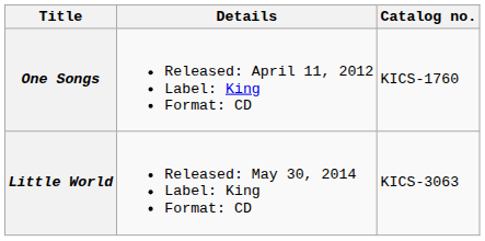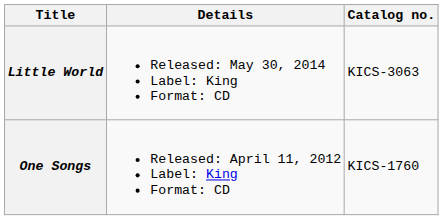rows swapped: One Songs <-> Little World
